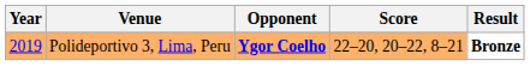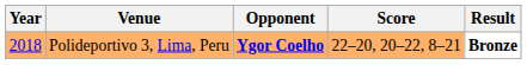Polideportivo 3, Lima, Peru | Year: 2019 -> 2018
